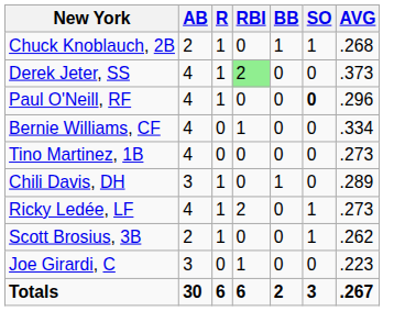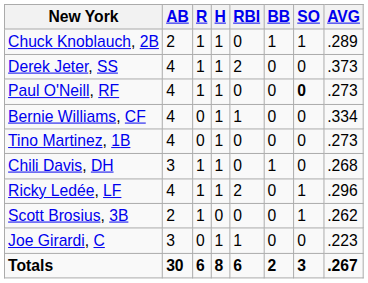+ column: H | 1 | 1 | 1 | 1 | 1 | 1 | 1 | 0 | 1 | 8
Chuck Knoblauch, 2B | AVG: .268 -> .289
Derek Jeter, SS | RBI: lightgreen background -> no background
Paul O'Neill, RF | AVG: .296 -> .273
Chili Davis, DH | AVG: .289 -> .268
Ricky Ledée, LF | AVG: .273 -> .296
